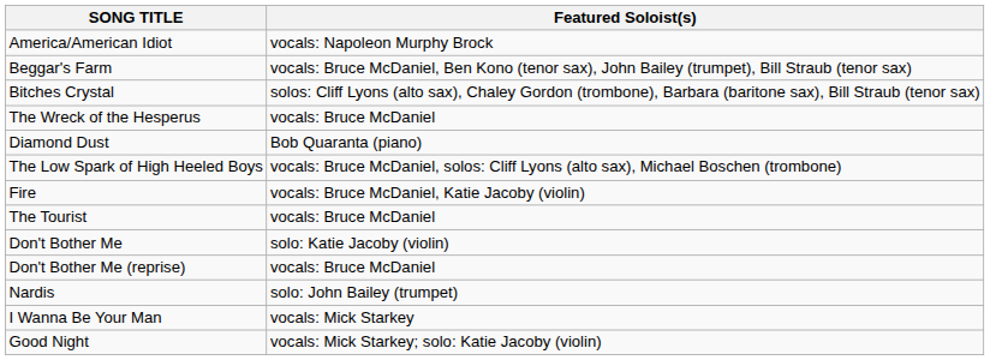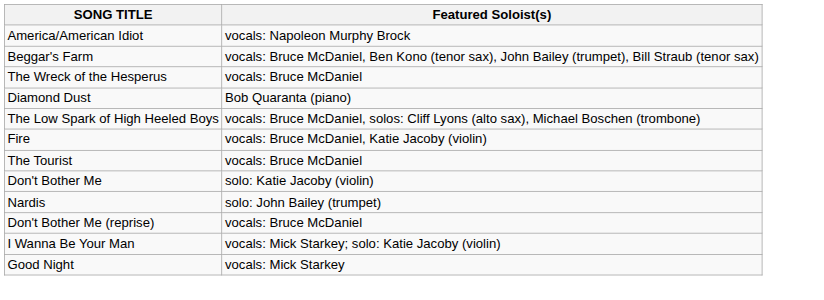- row: Bitches Crystal | solos: Cliff Lyons (alto sax), Chaley Gordon (trombone), Barbara (baritone sax), Bill Straub (tenor sax)
rows swapped: Nardis <-> Don't Bother Me (reprise)
I Wanna Be Your Man | Featured Soloist(s): vocals: Mick Starkey -> vocals: Mick Starkey; solo: Katie Jacoby (violin)
Good Night | Featured Soloist(s): vocals: Mick Starkey; solo: Katie Jacoby (violin) -> vocals: Mick Starkey
